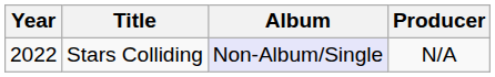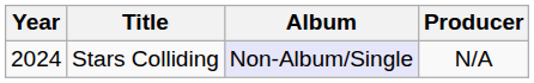Stars Colliding | Year: 2022 -> 2024
